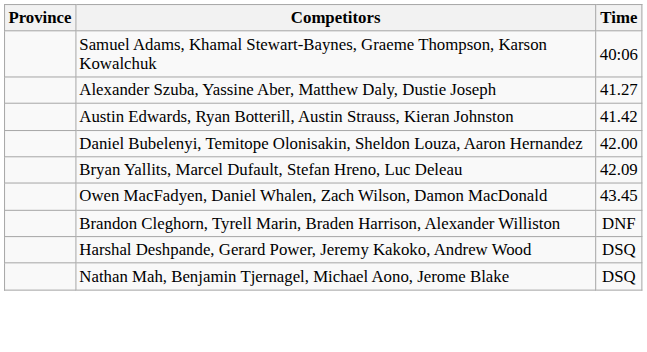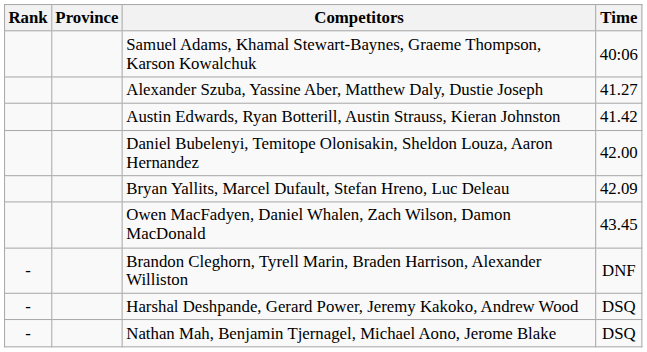+ column: Rank | - | - | -
